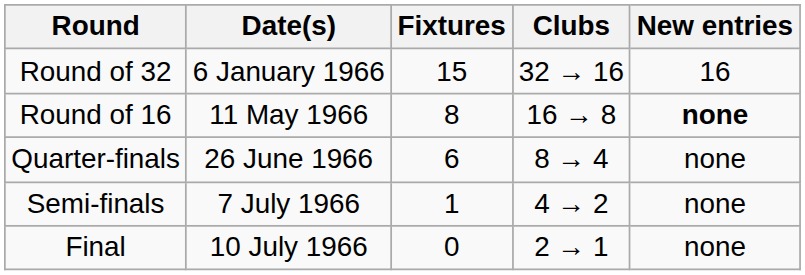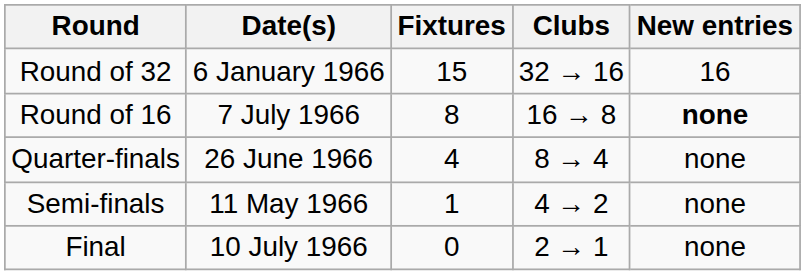Round of 16 | Date(s): 11 May 1966 -> 7 July 1966
Quarter-finals | Fixtures: 6 -> 4
Semi-finals | Date(s): 7 July 1966 -> 11 May 1966
